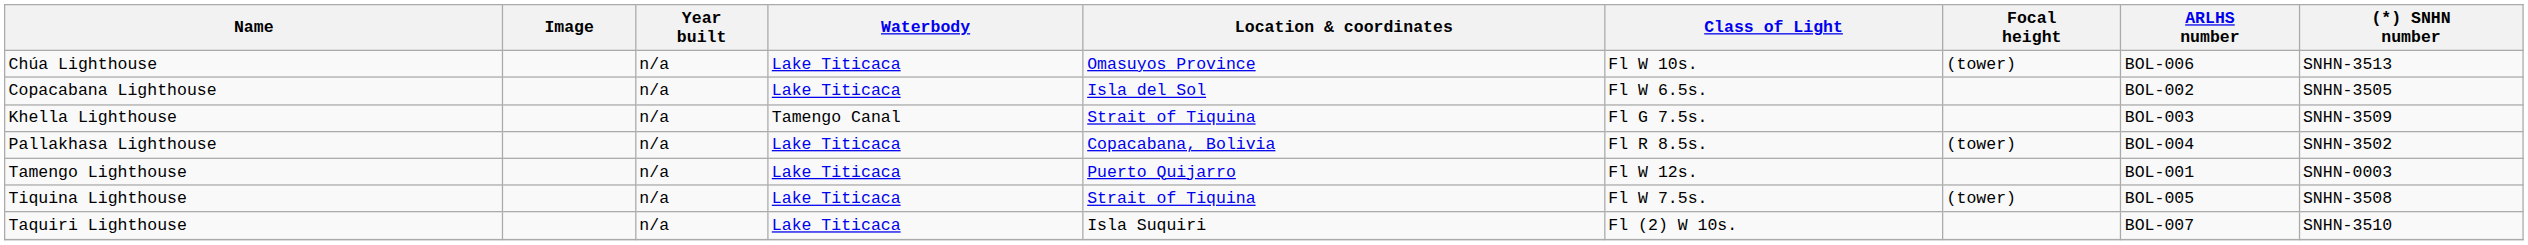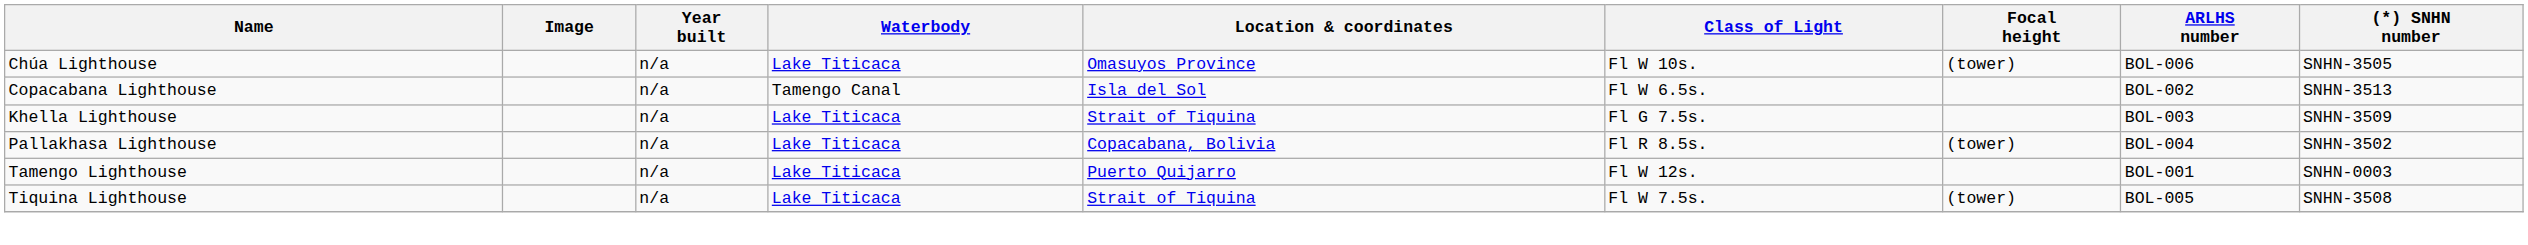Chúa Lighthouse | (*) SNHN number: SNHN-3513 -> SNHN-3505
Copacabana Lighthouse | Waterbody: Lake Titicaca -> Tamengo Canal
Copacabana Lighthouse | (*) SNHN number: SNHN-3505 -> SNHN-3513
Khella Lighthouse | Waterbody: Tamengo Canal -> Lake Titicaca
- row: Taquiri Lighthouse | n/a | Lake Titicaca | Isla Suquiri | Fl (2) W 10s. | BOL-007 | SNHN-3510
